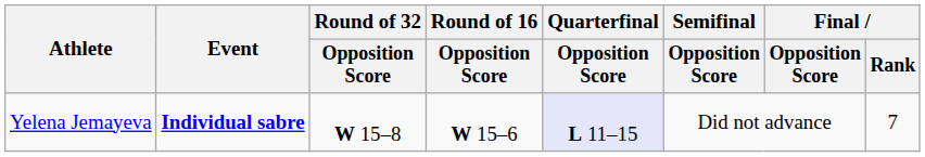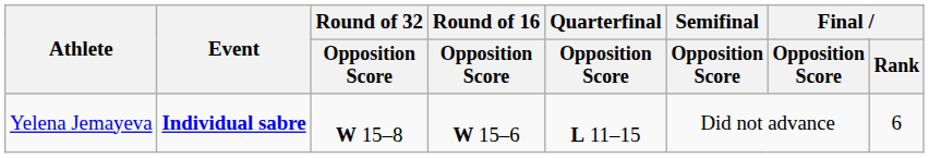Yelena Jemayeva | Quarterfinal / Opposition Score: lavender background -> no background
Yelena Jemayeva | Final / Rank: 7 -> 6
